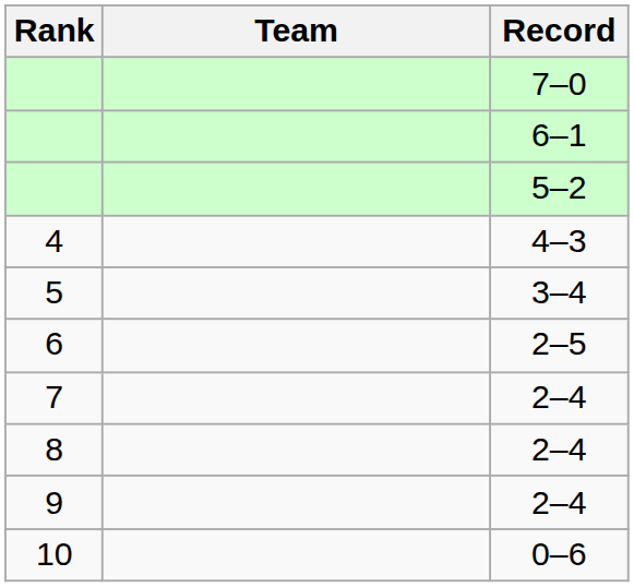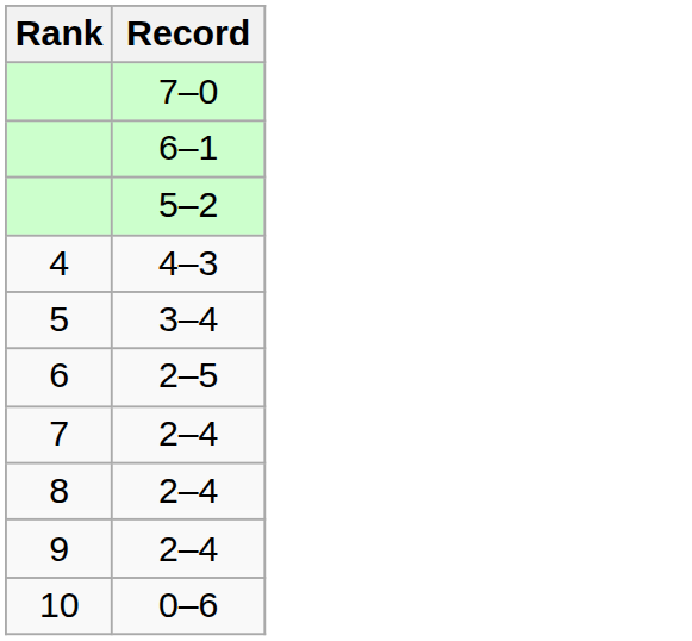- column: Team
